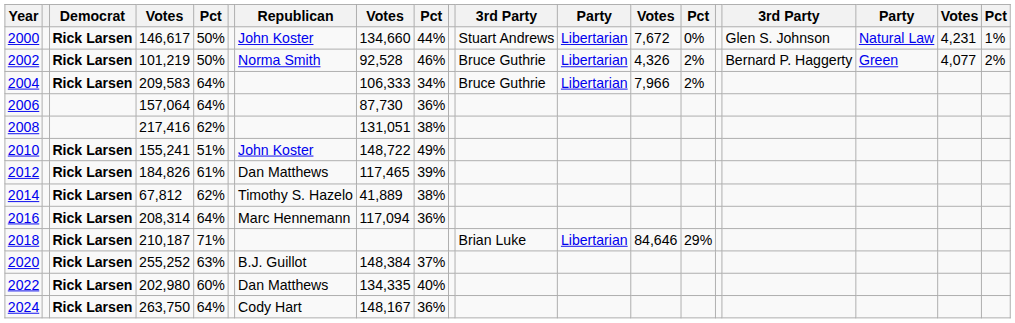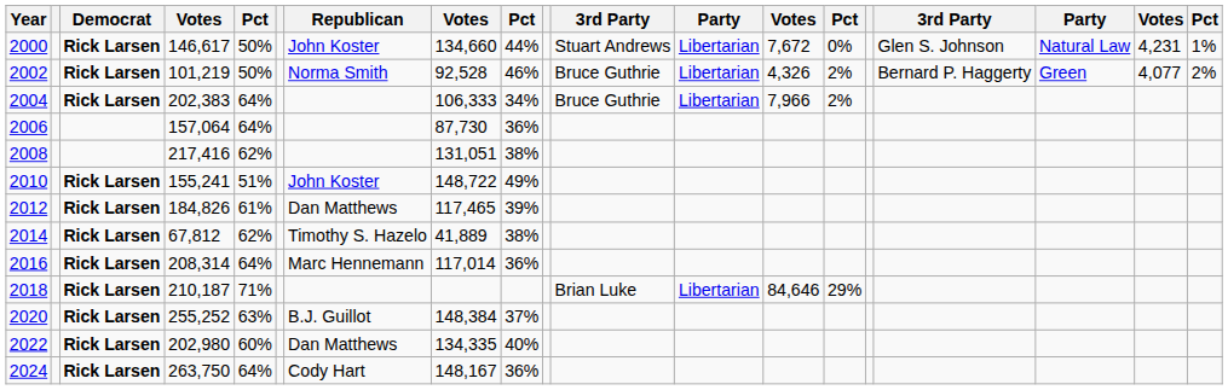2004 | column 4: 209,583 -> 202,383
2016 | column 8: 117,094 -> 117,014
